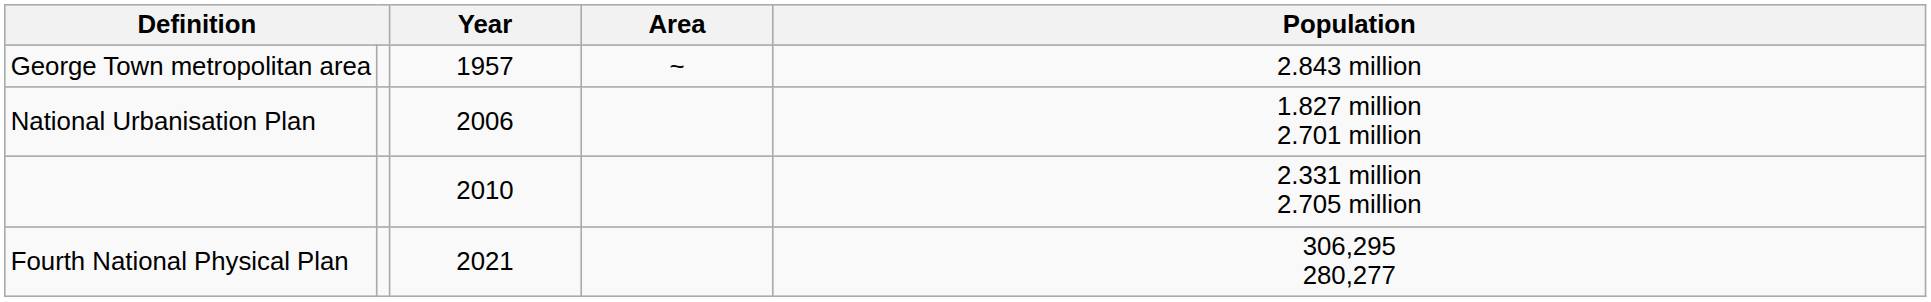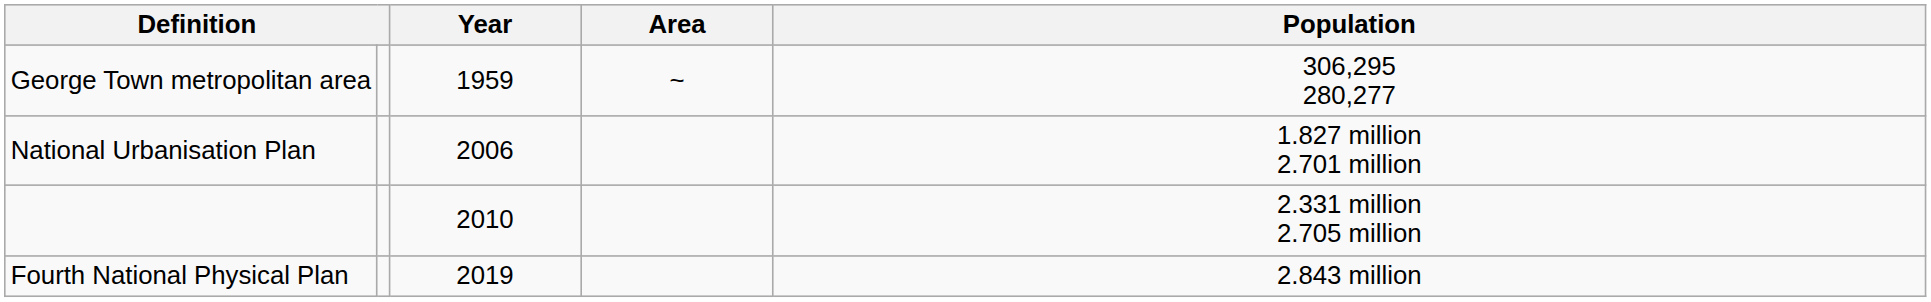George Town metropolitan area | Year: 1957 -> 1959
George Town metropolitan area | Population: 2.843 million -> 306,295 280,277
Fourth National Physical Plan | Year: 2021 -> 2019
Fourth National Physical Plan | Population: 306,295 280,277 -> 2.843 million
